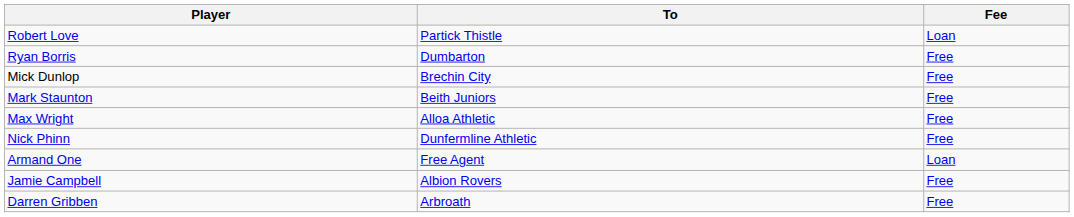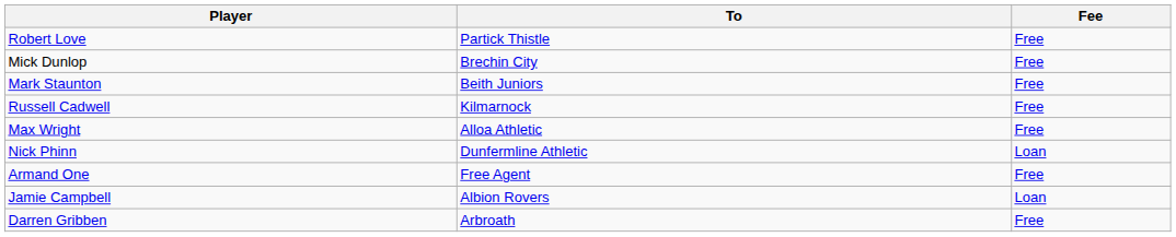Robert Love | Fee: Loan -> Free
- row: Ryan Borris | Dumbarton | Free
+ row: Russell Cadwell | Kilmarnock | Free
Nick Phinn | Fee: Free -> Loan
Armand One | Fee: Loan -> Free
Jamie Campbell | Fee: Free -> Loan
